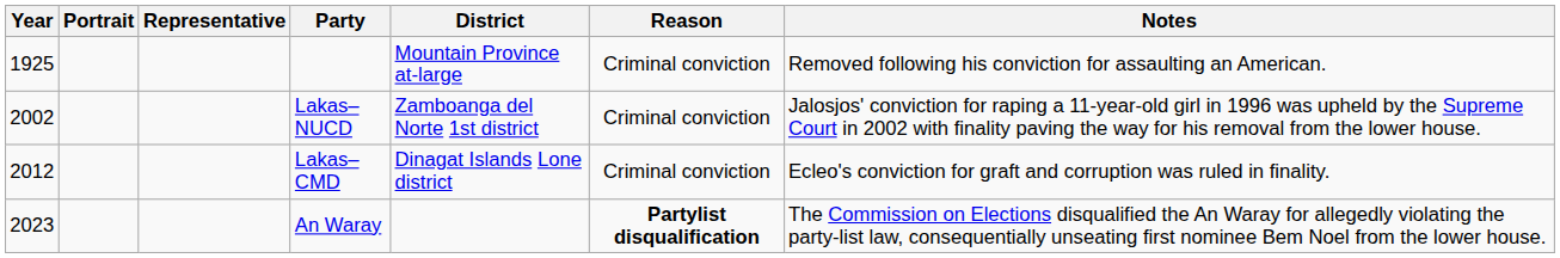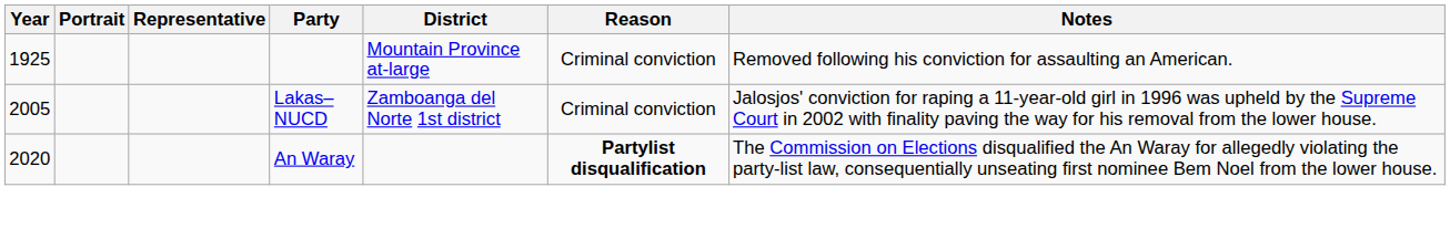Lakas–NUCD | Year: 2002 -> 2005
- row: 2012 | Lakas–CMD | Dinagat Islands Lone district | Criminal conviction | Ecleo's conviction for graft and corruption was ruled in finality.
An Waray | Year: 2023 -> 2020
